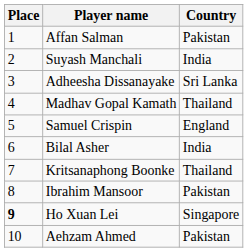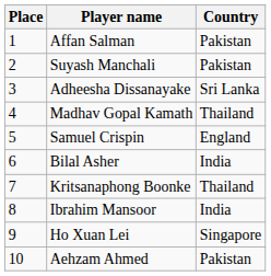Suyash Manchali | Country: India -> Pakistan
Ibrahim Mansoor | Country: Pakistan -> India
Ho Xuan Lei | Place: bold -> normal
